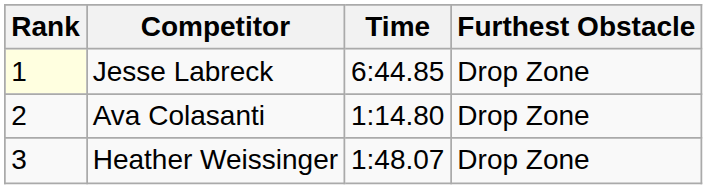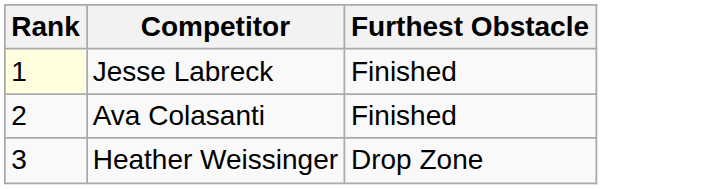- column: Time | 6:44.85 | 1:14.80 | 1:48.07
Jesse Labreck | Furthest Obstacle: Drop Zone -> Finished
Ava Colasanti | Furthest Obstacle: Drop Zone -> Finished
